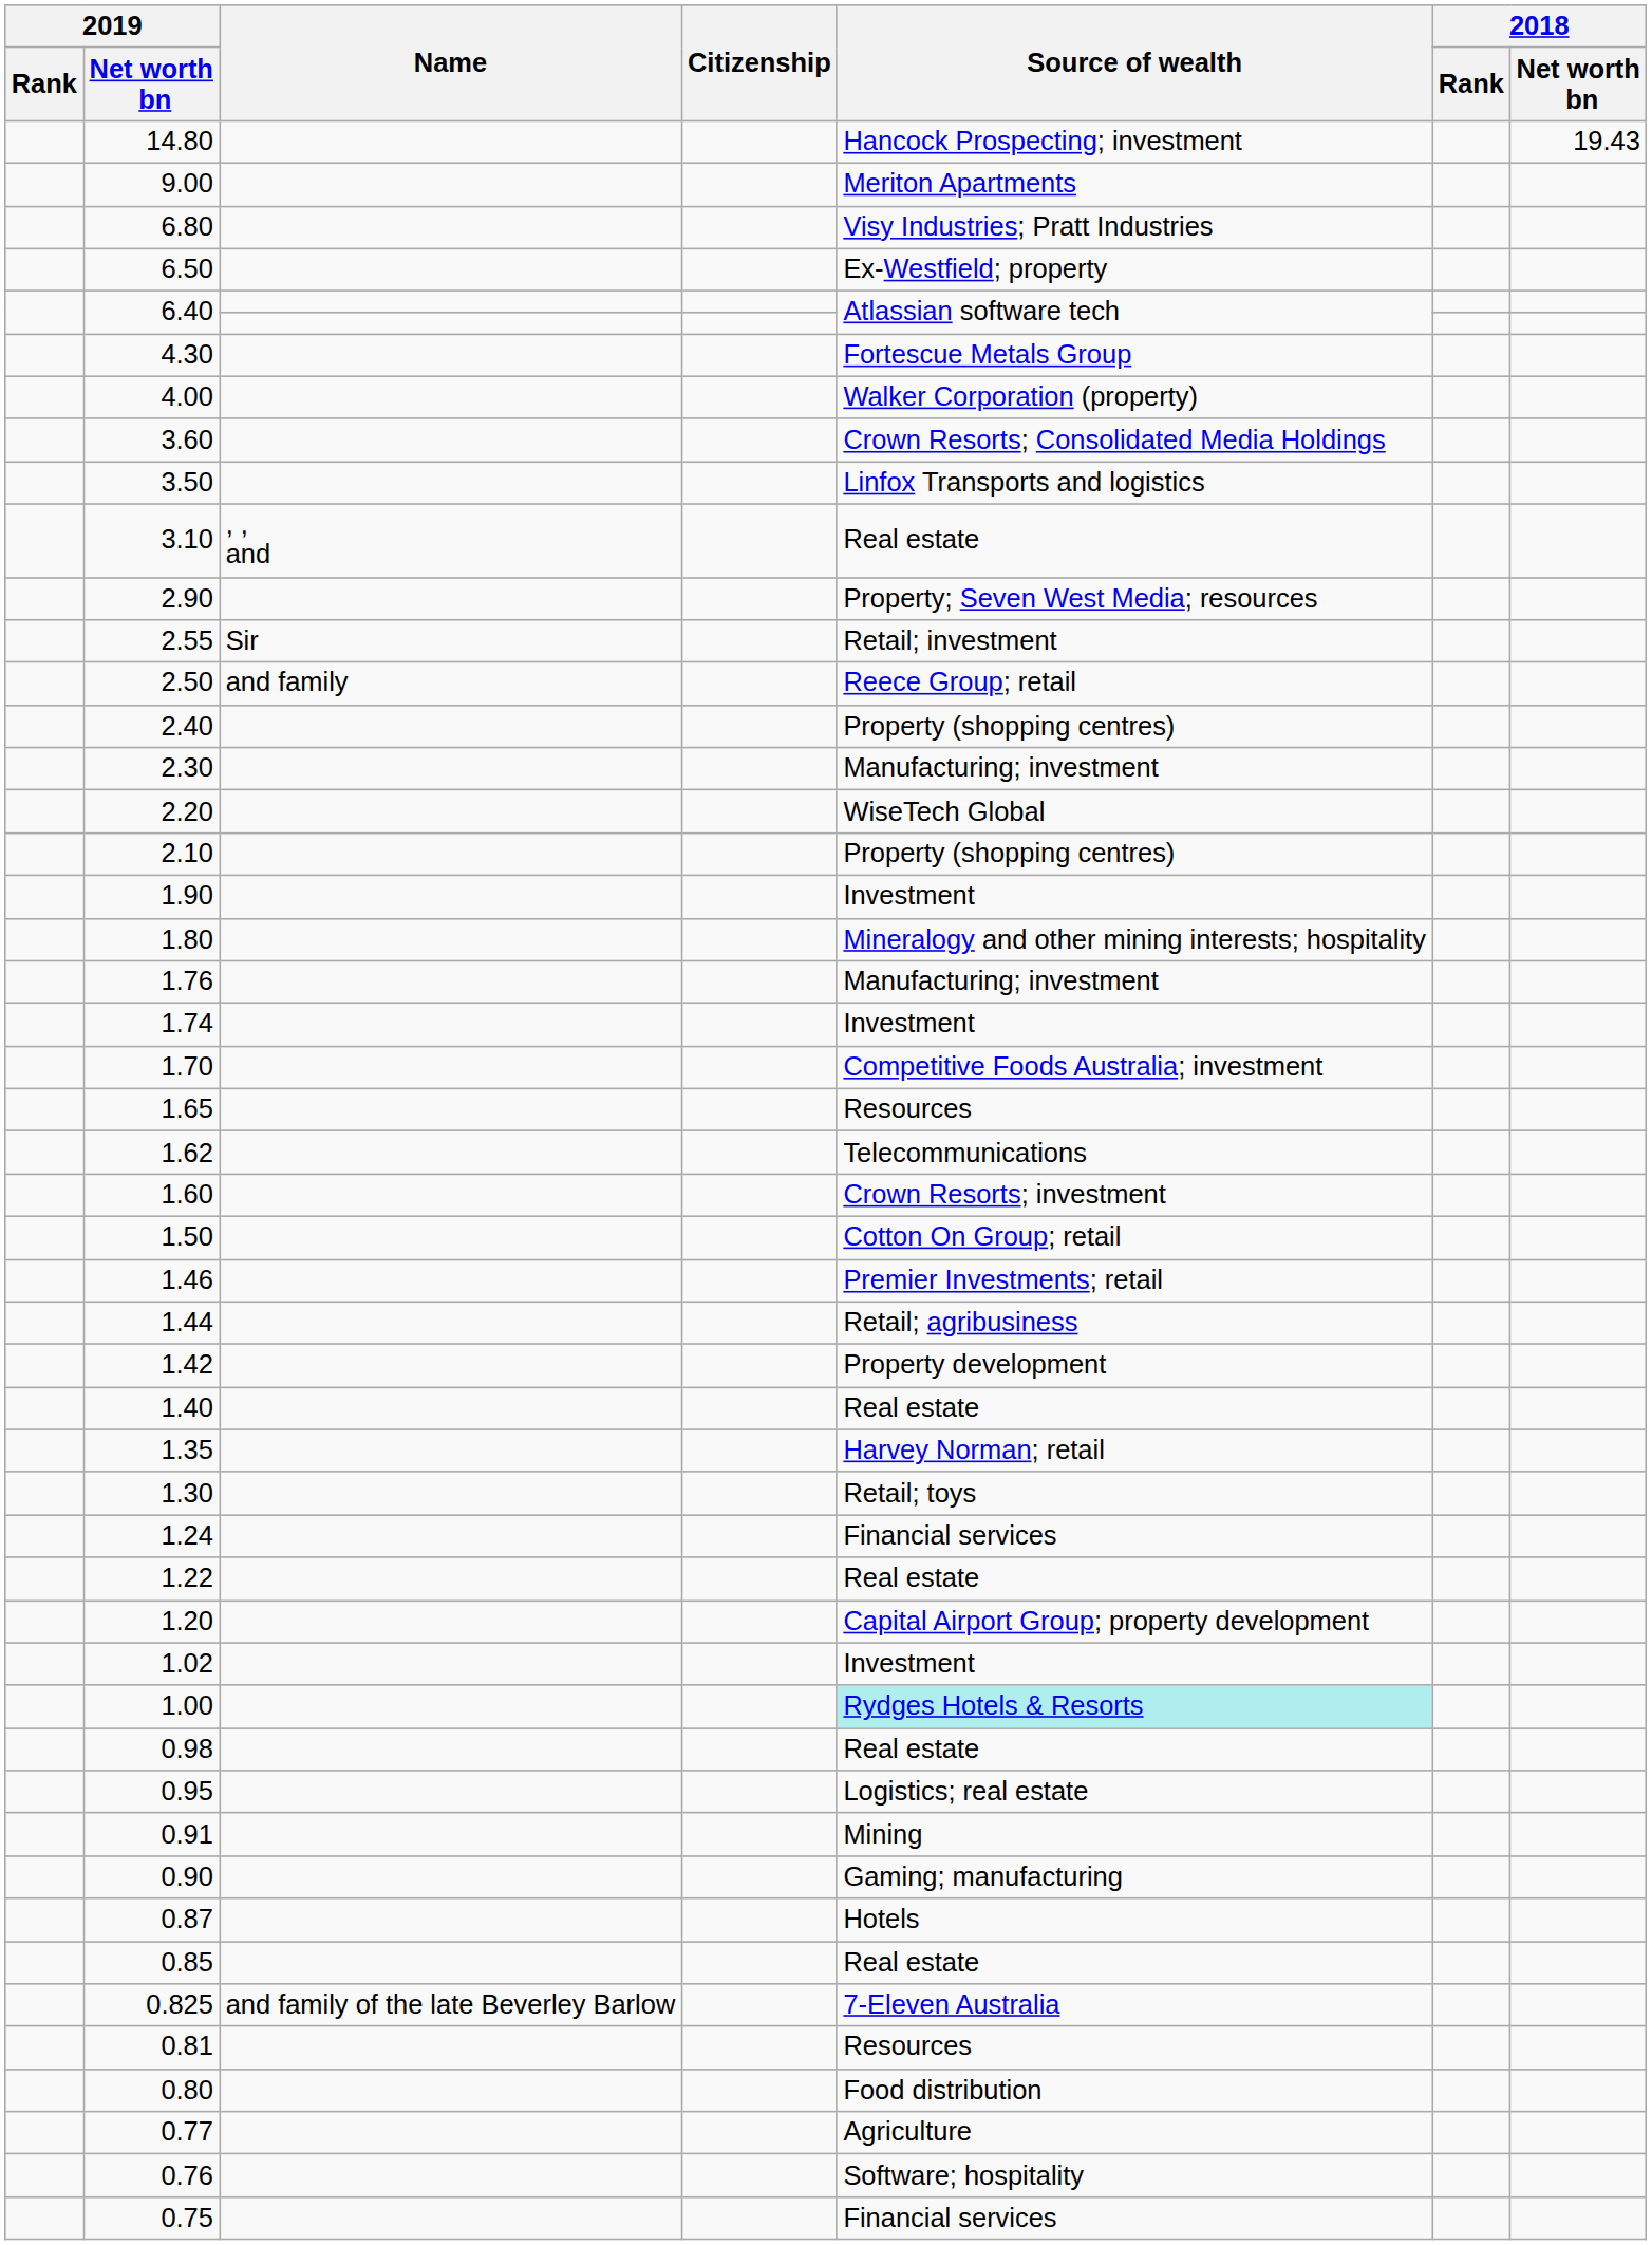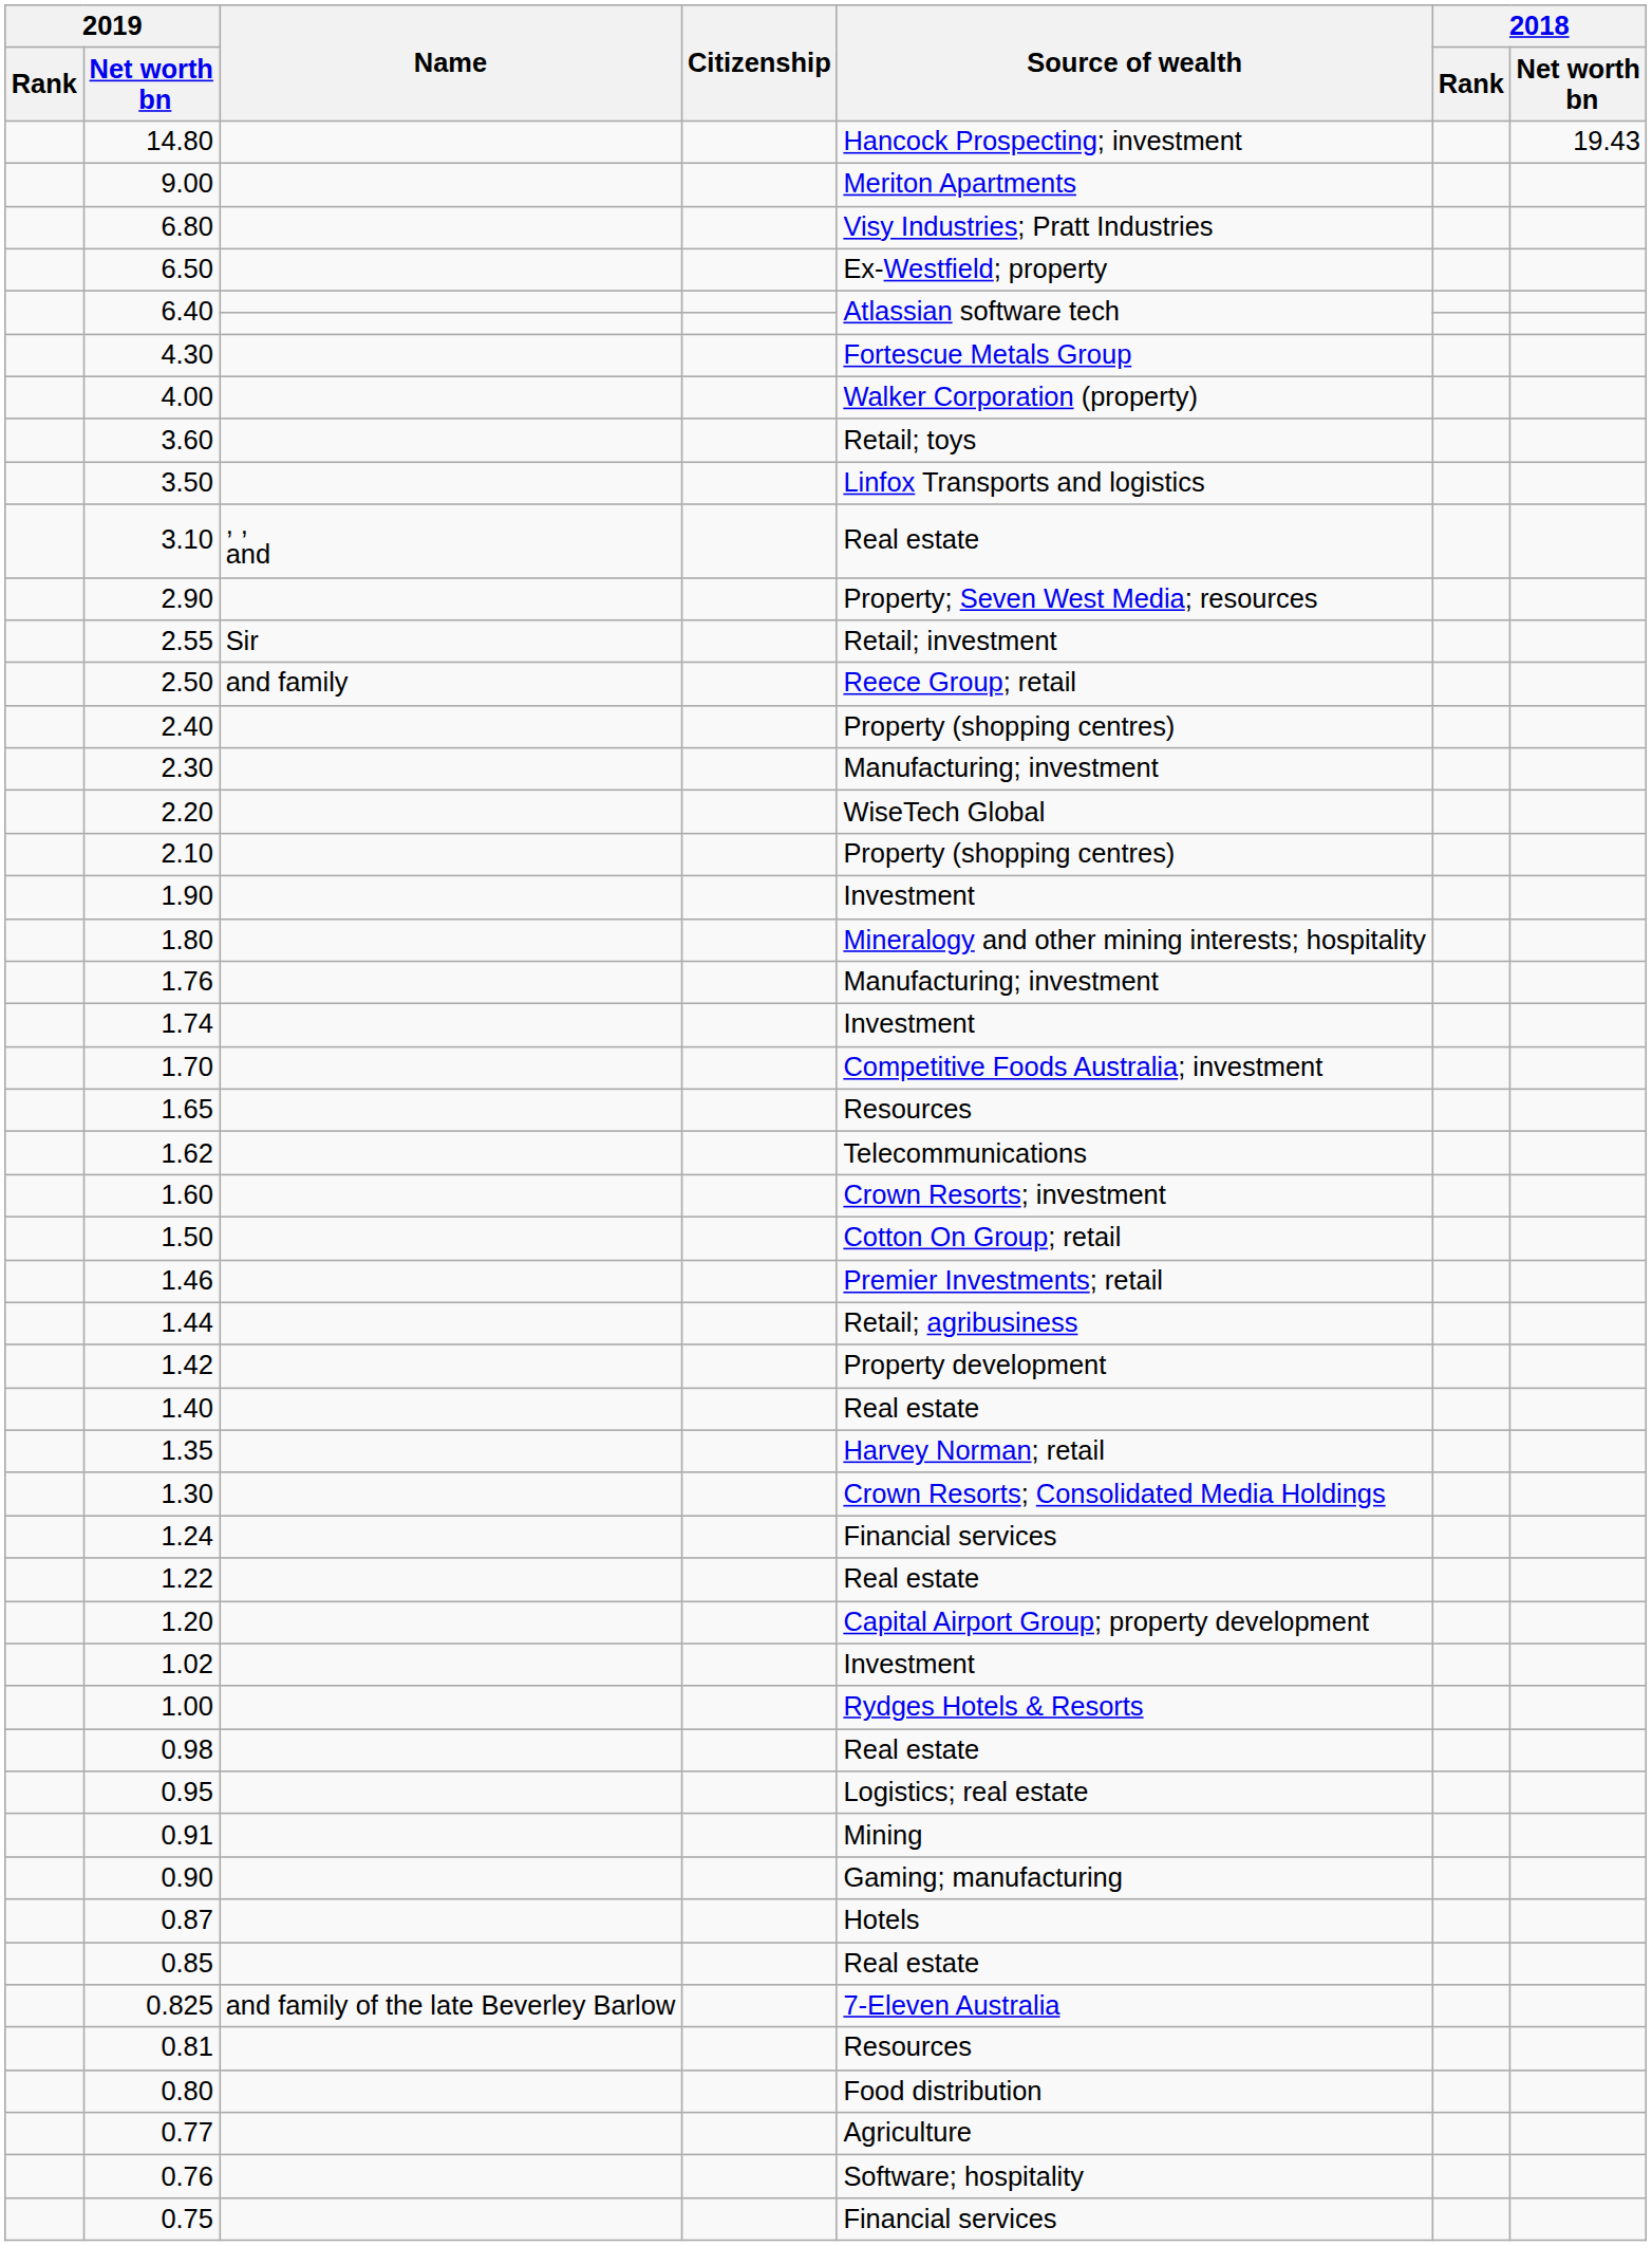3.60 | Source of wealth: Crown Resorts; Consolidated Media Holdings -> Retail; toys
1.30 | Source of wealth: Retail; toys -> Crown Resorts; Consolidated Media Holdings
1.00 | Source of wealth: paleturquoise background -> no background
